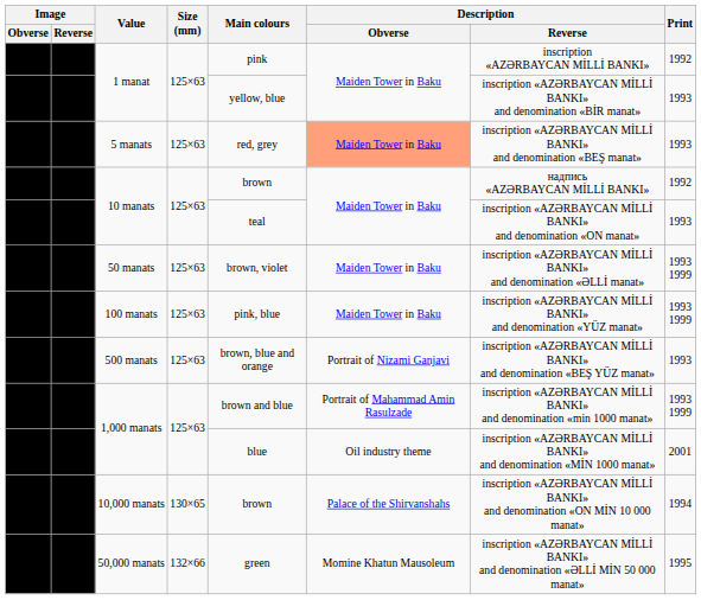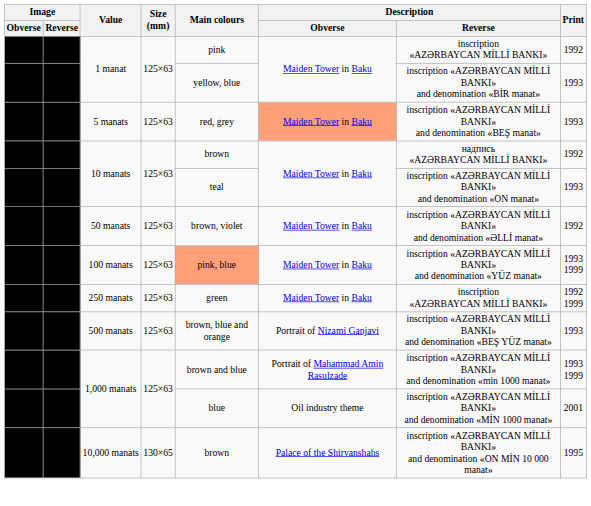50 manats | Print: 1993 1999 -> 1992
100 manats | Main colours: no background -> lightsalmon background
+ row: 250 manats | 125×63 | green | Maiden Tower in Baku | inscription «AZƏRBAYCAN MİLLİ BANKI» | 1992 1999
10,000 manats | Print: 1994 -> 1995
- row: 50,000 manats | 132×66 | green | Momine Khatun Mausoleum | inscription «AZƏRBAYCAN MİLLİ BANKI» and denomination «ƏLLİ MİN 50 000 manat» | 1995
